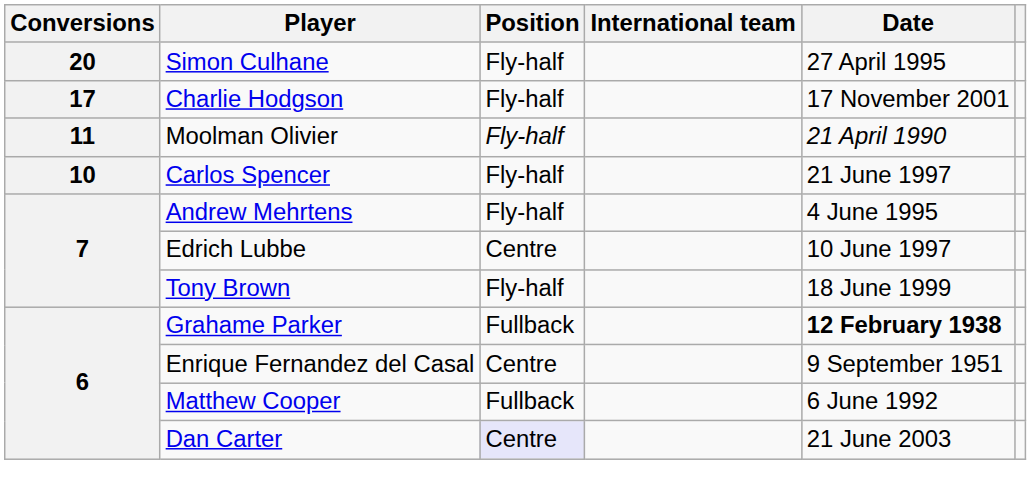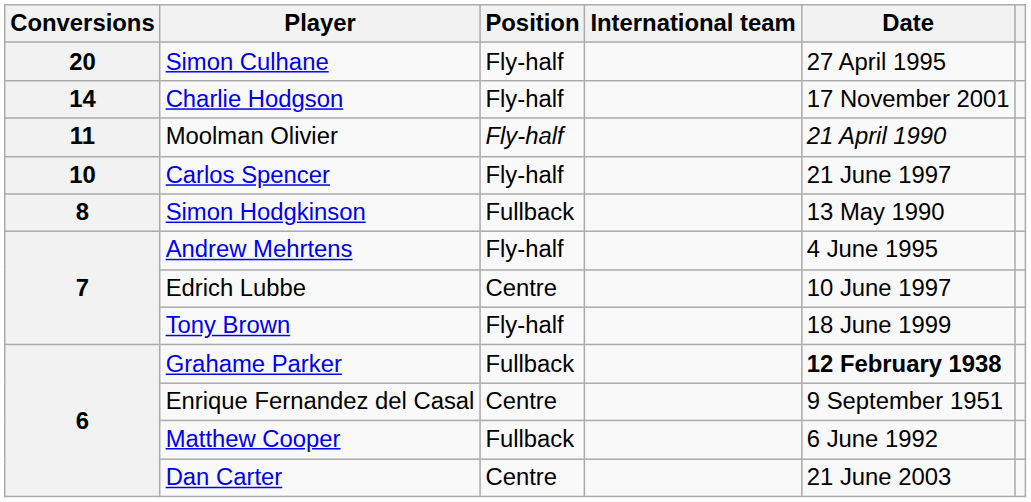Charlie Hodgson | Conversions: 17 -> 14
+ row: 8 | Simon Hodgkinson | Fullback | 13 May 1990
Dan Carter | Position: lavender background -> no background
